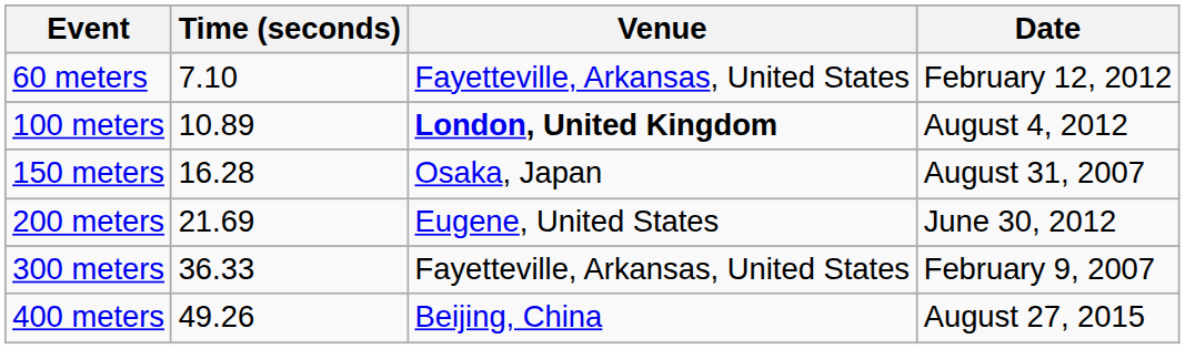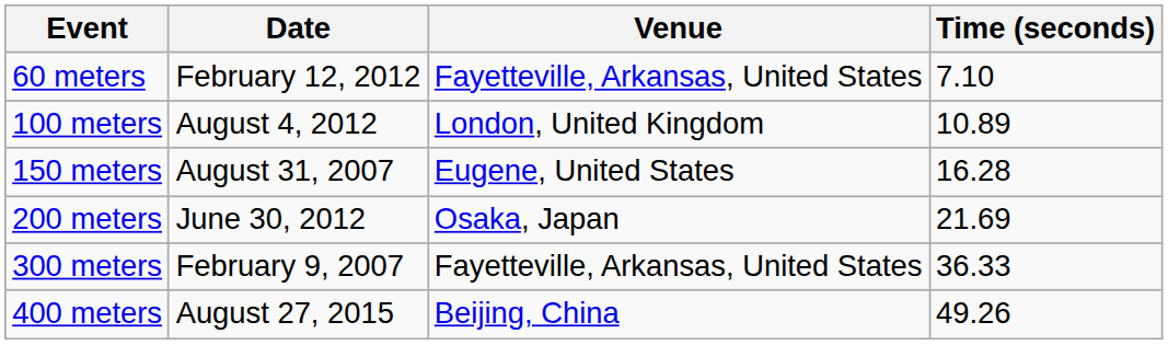columns swapped: Time (seconds) <-> Date
100 meters | Venue: bold -> normal
150 meters | Venue: Osaka, Japan -> Eugene, United States
200 meters | Venue: Eugene, United States -> Osaka, Japan
